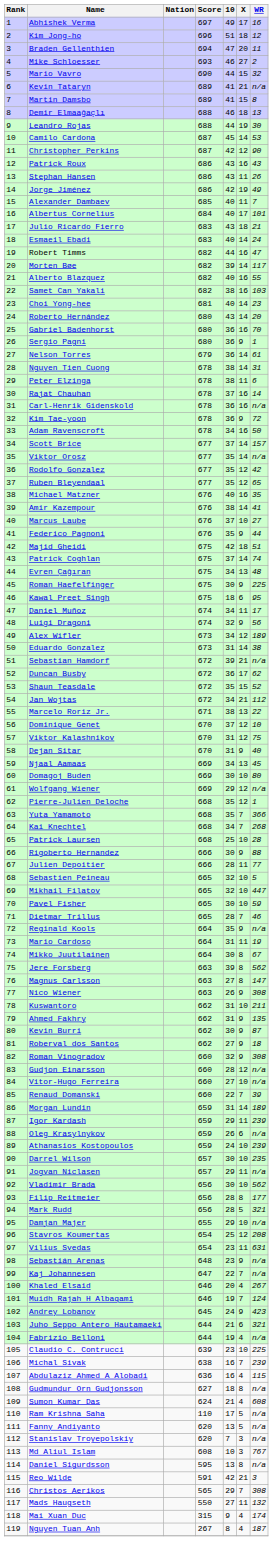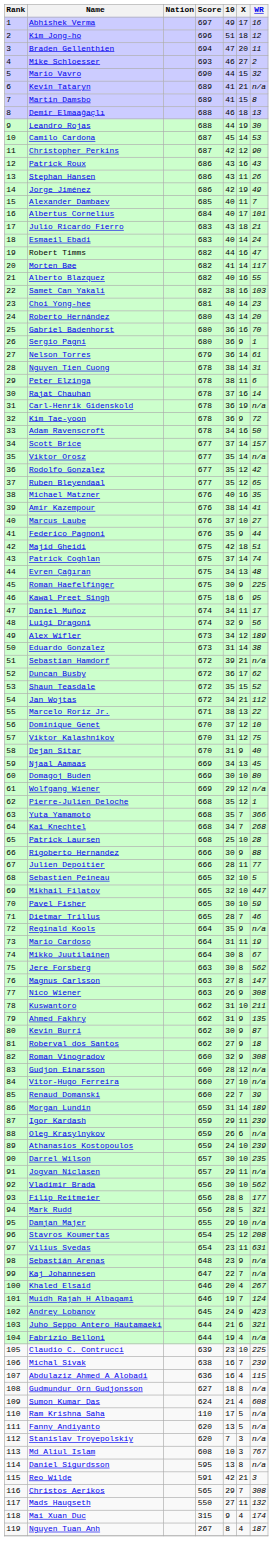Morten Bøe | 10: 39 -> 41
Carl-Henrik Gidenskold | X: 16 -> 19
Jere Forsberg | 10: 39 -> 30
